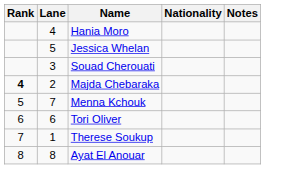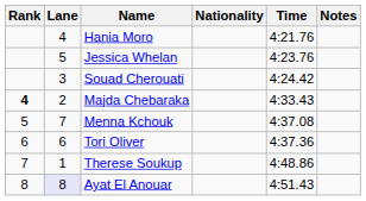+ column: Time | 4:21.76 | 4:23.76 | 4:24.42 | 4:33.43 | 4:37.08 | 4:37.36 | 4:48.86 | 4:51.43
Ayat El Anouar | Lane: no background -> lavender background
